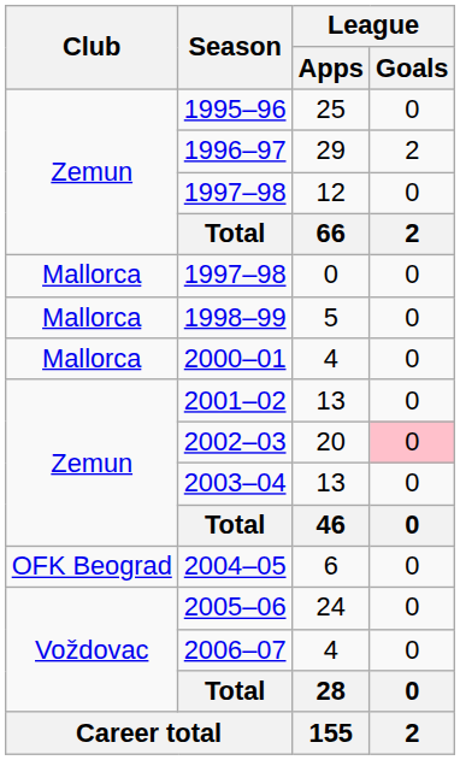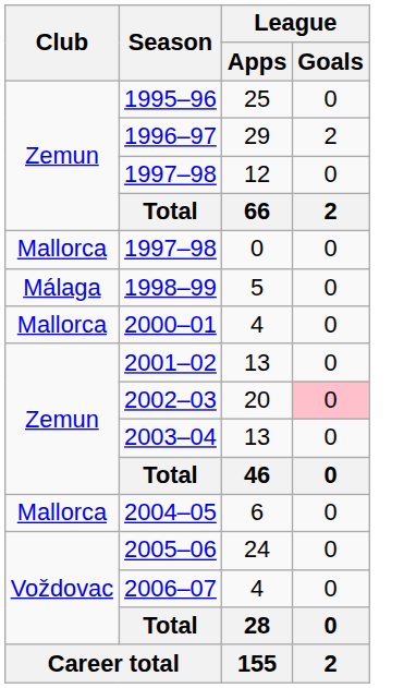1998–99 | Club: Mallorca -> Málaga
2004–05 | Club: OFK Beograd -> Mallorca
